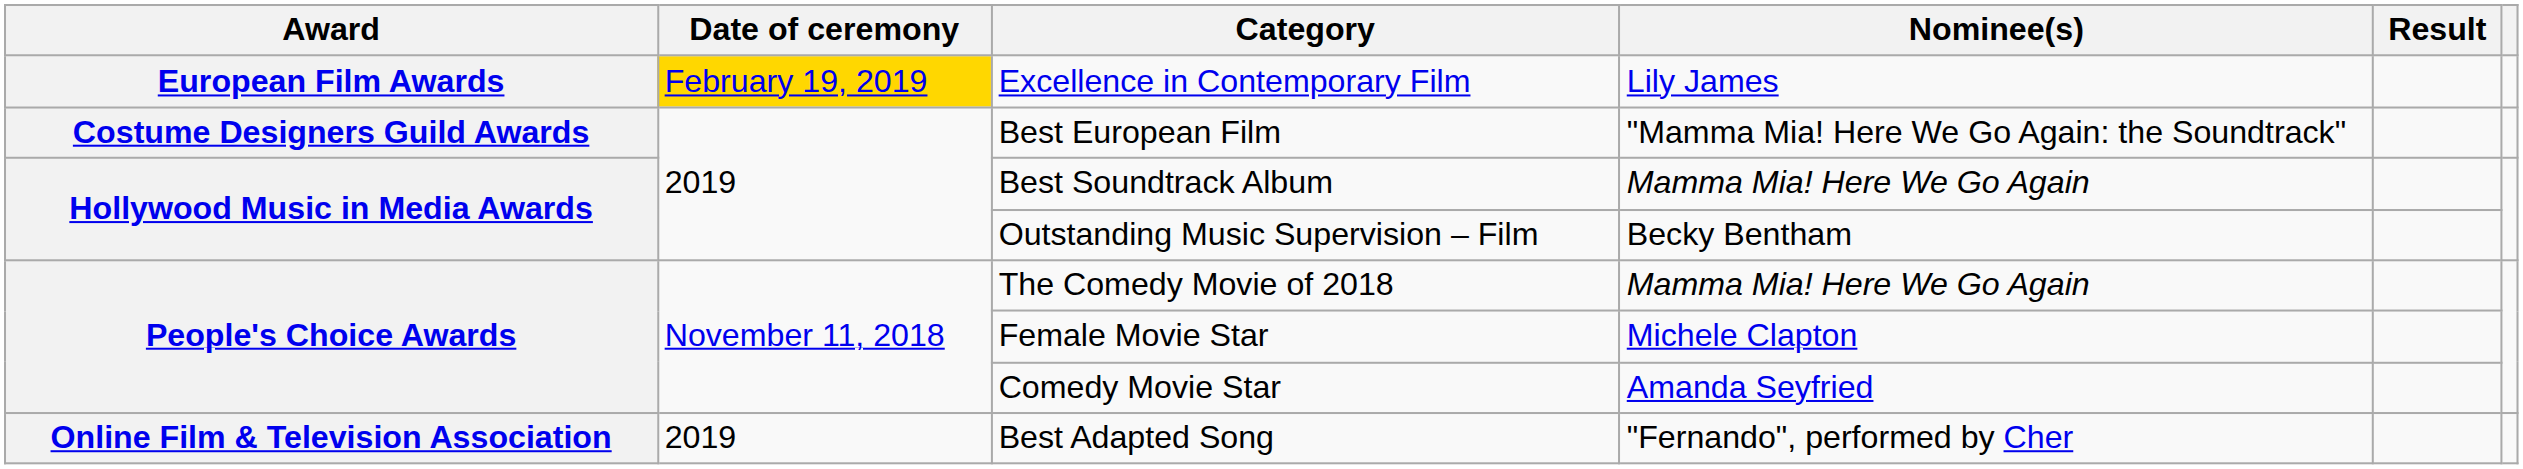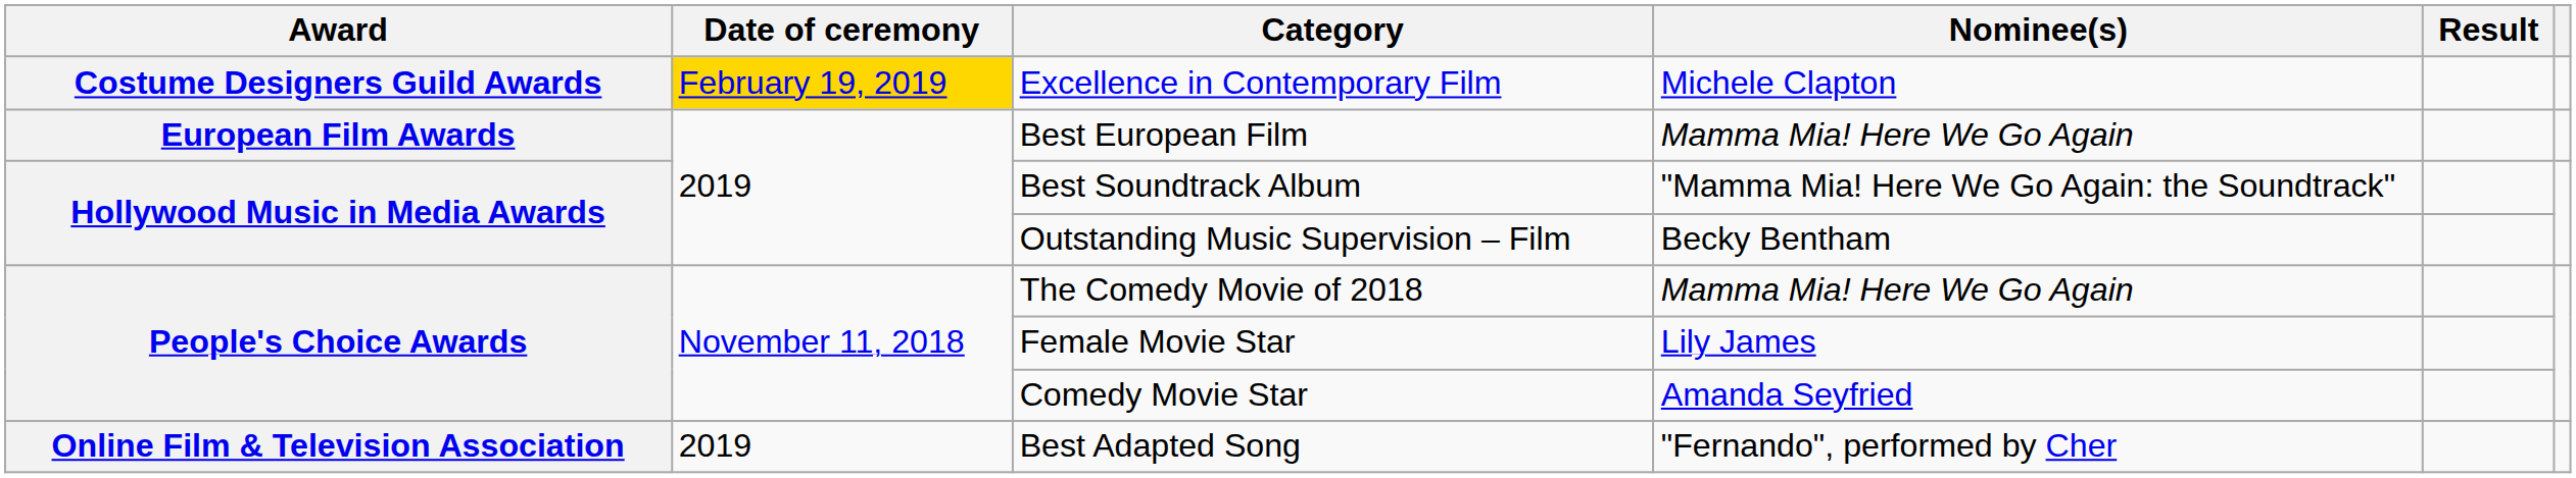Excellence in Contemporary Film | Award: European Film Awards -> Costume Designers Guild Awards
Excellence in Contemporary Film | Nominee(s): Lily James -> Michele Clapton
Best European Film | Award: Costume Designers Guild Awards -> European Film Awards
Best European Film | Nominee(s): "Mamma Mia! Here We Go Again: the Soundtrack" -> Mamma Mia! Here We Go Again
Best Soundtrack Album | Nominee(s): Mamma Mia! Here We Go Again -> "Mamma Mia! Here We Go Again: the Soundtrack"
Female Movie Star | Nominee(s): Michele Clapton -> Lily James
